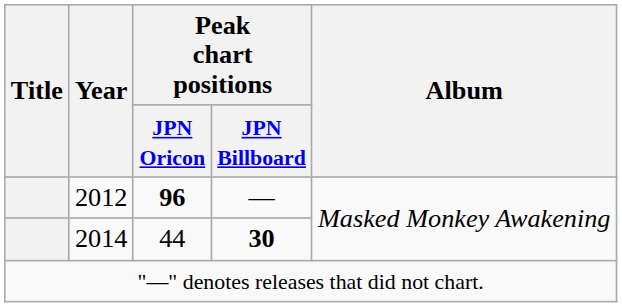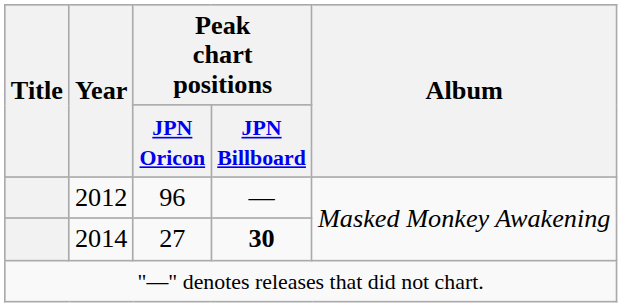2012 | Peak chart positions / JPN Oricon: bold -> normal
2014 | Peak chart positions / JPN Oricon: 44 -> 27
